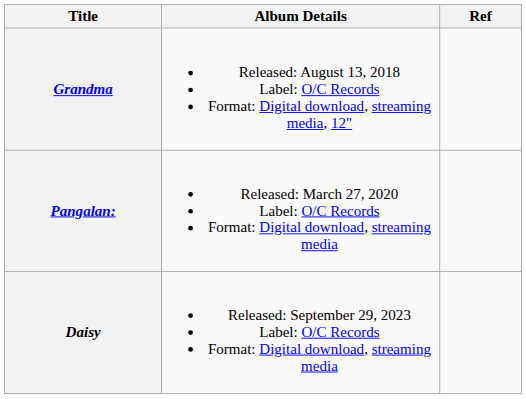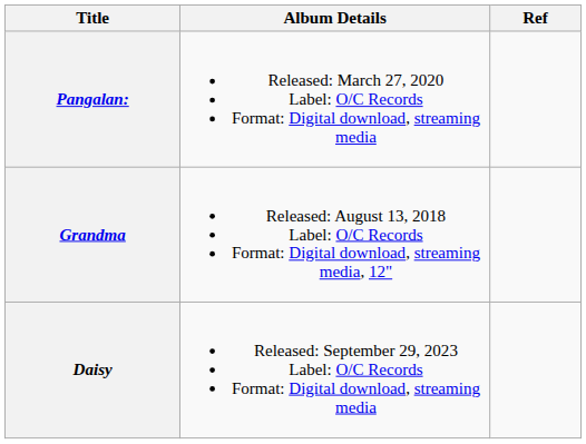rows swapped: Grandma <-> Pangalan:
